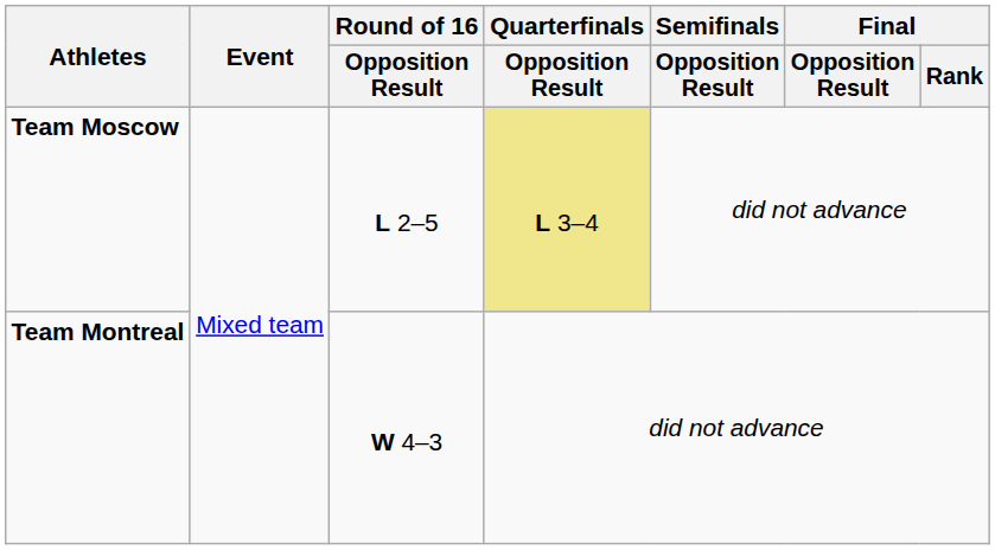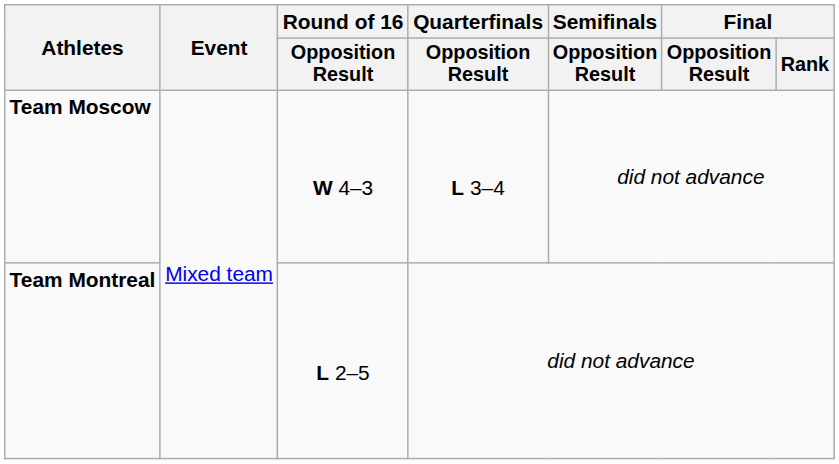Team Moscow | Round of 16 / Opposition Result: L 2–5 -> W 4–3
Team Moscow | Quarterfinals / Opposition Result: khaki background -> no background
Team Montreal | Round of 16 / Opposition Result: W 4–3 -> L 2–5
